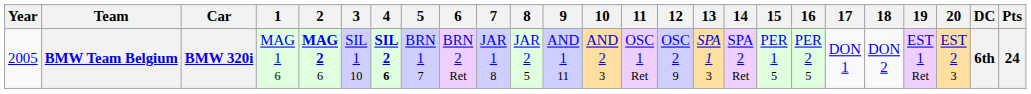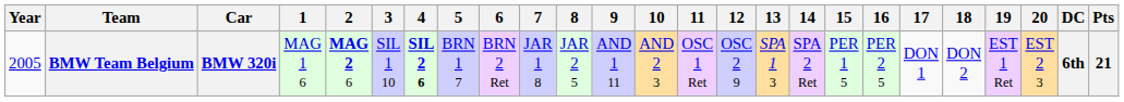BMW Team Belgium | Pts: 24 -> 21
